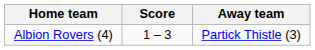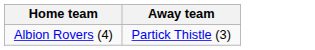- column: Score | 1 – 3
